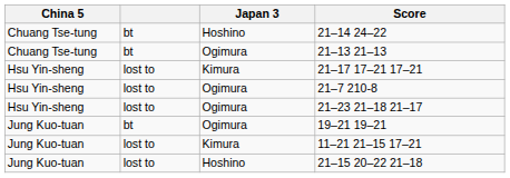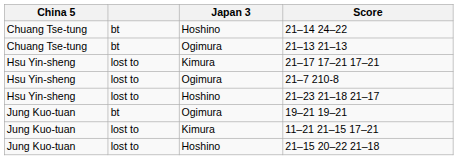21–23 21–18 21–17 | Japan 3: Ogimura -> Hoshino
